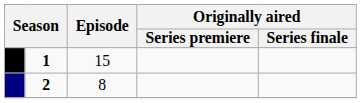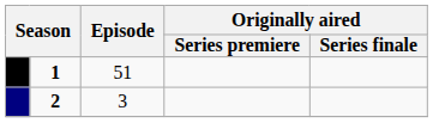1 | Episode: 15 -> 51
2 | Episode: 8 -> 3
